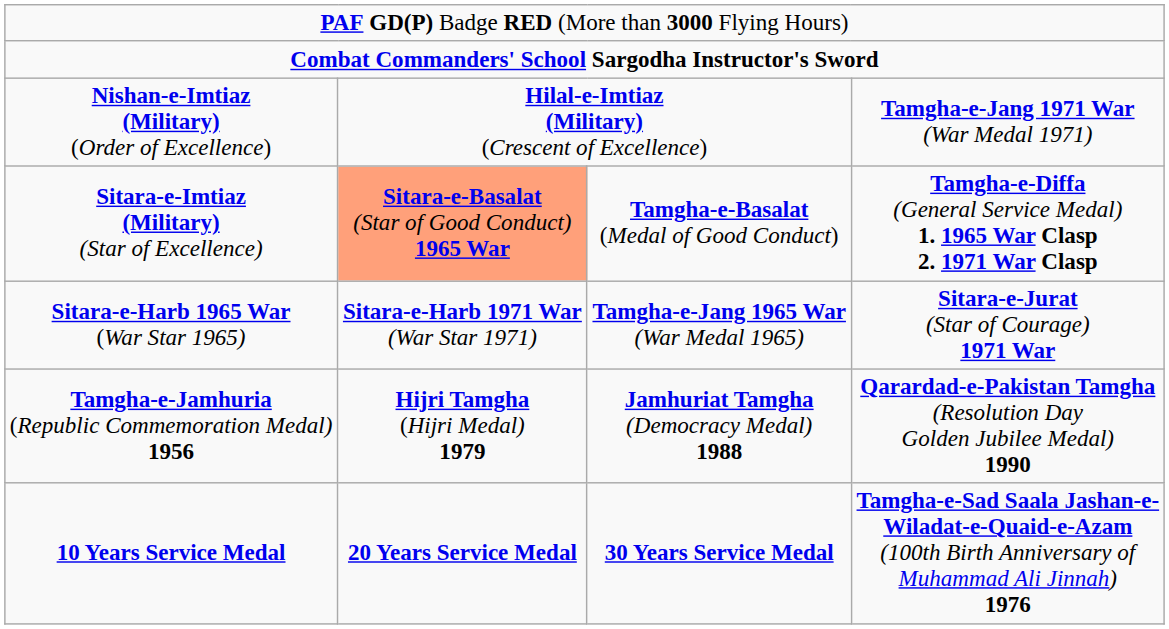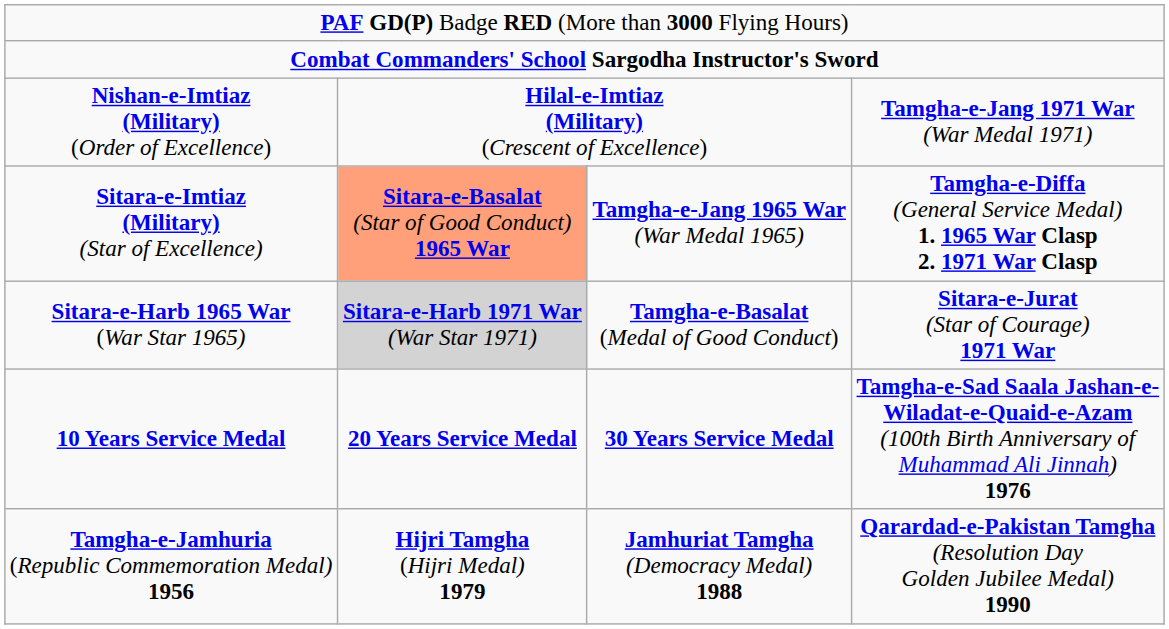Sitara-e-Imtiaz (Military) (Star of Excellence) | column 3: Tamgha-e-Basalat (Medal of Good Conduct) -> Tamgha-e-Jang 1965 War (War Medal 1965)
Sitara-e-Harb 1965 War (War Star 1965) | column 2: no background -> lightgrey background
Sitara-e-Harb 1965 War (War Star 1965) | column 3: Tamgha-e-Jang 1965 War (War Medal 1965) -> Tamgha-e-Basalat (Medal of Good Conduct)
rows swapped: 10 Years Service Medal <-> Tamgha-e-Jamhuria (Republic Commemoration Medal) 1956
